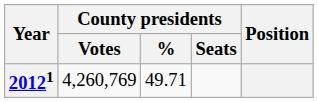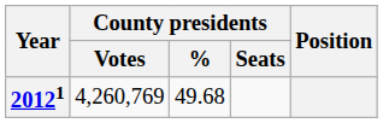20121 | County presidents / %: 49.71 -> 49.68
